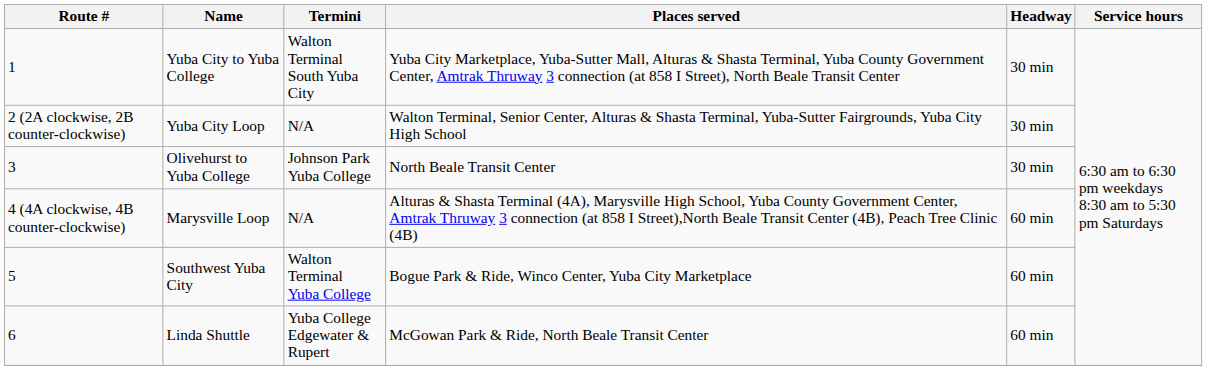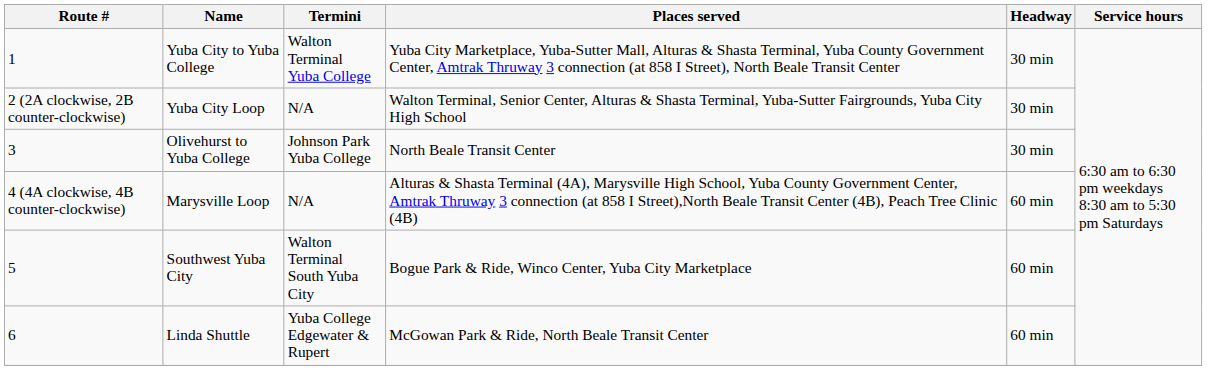Yuba City to Yuba College | Termini: Walton Terminal South Yuba City -> Walton Terminal Yuba College
Southwest Yuba City | Termini: Walton Terminal Yuba College -> Walton Terminal South Yuba City
